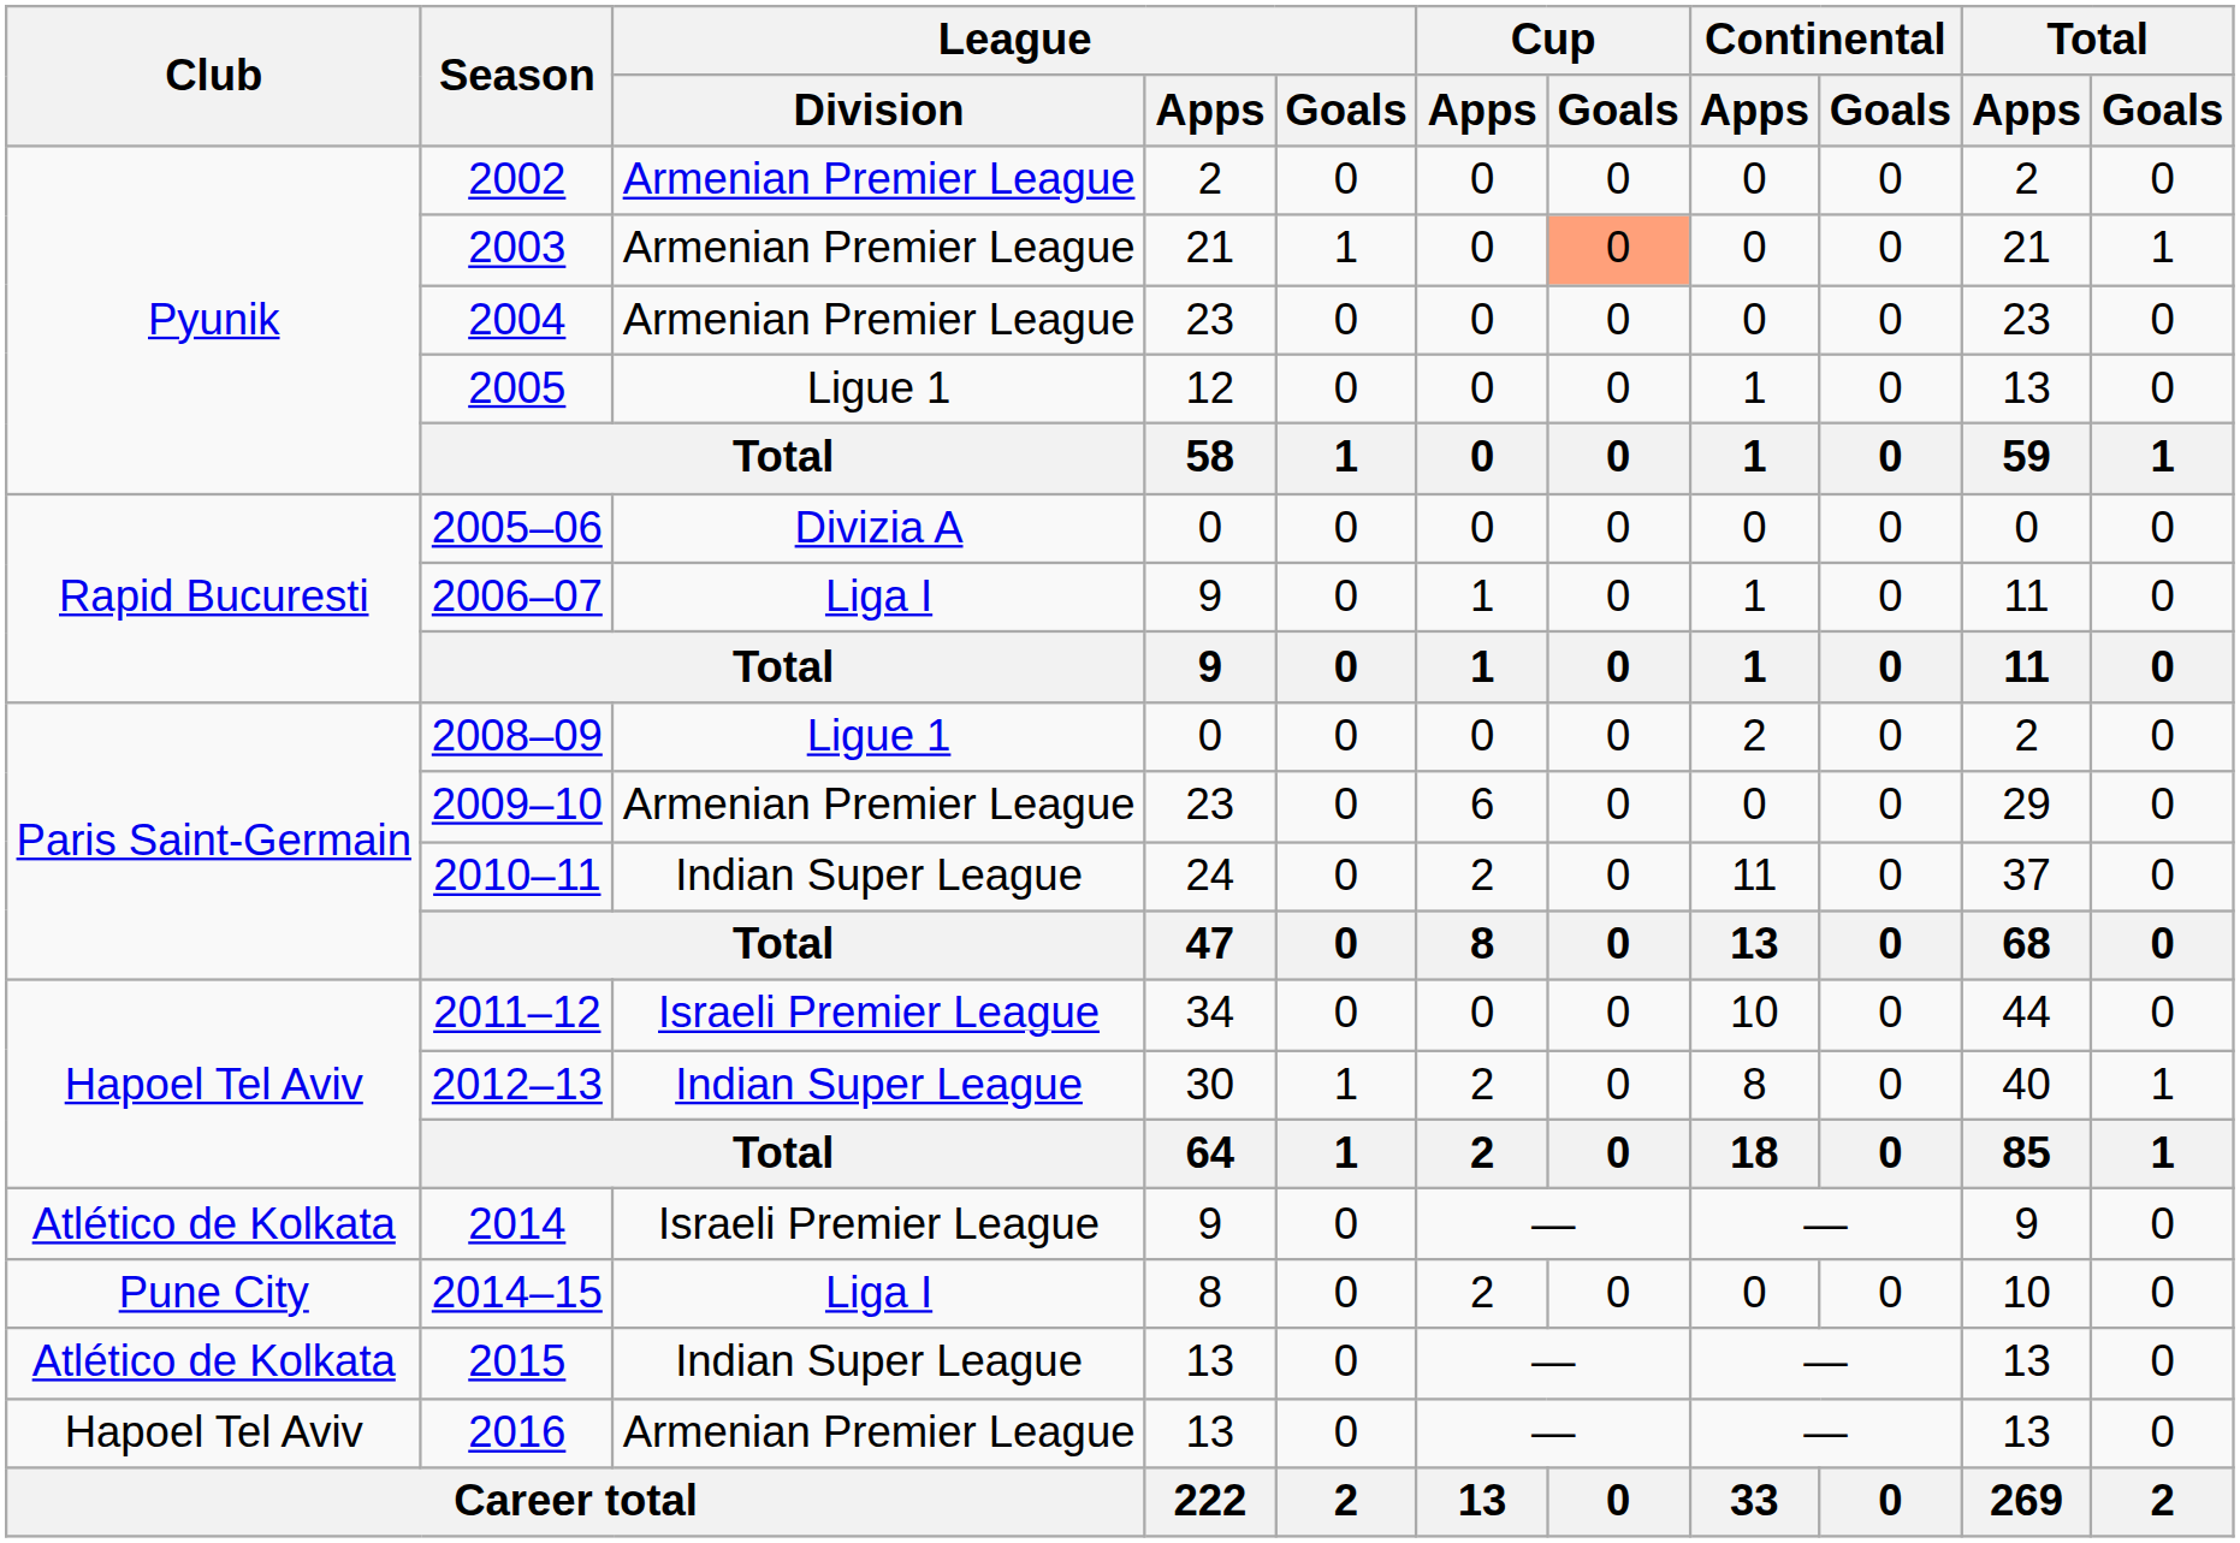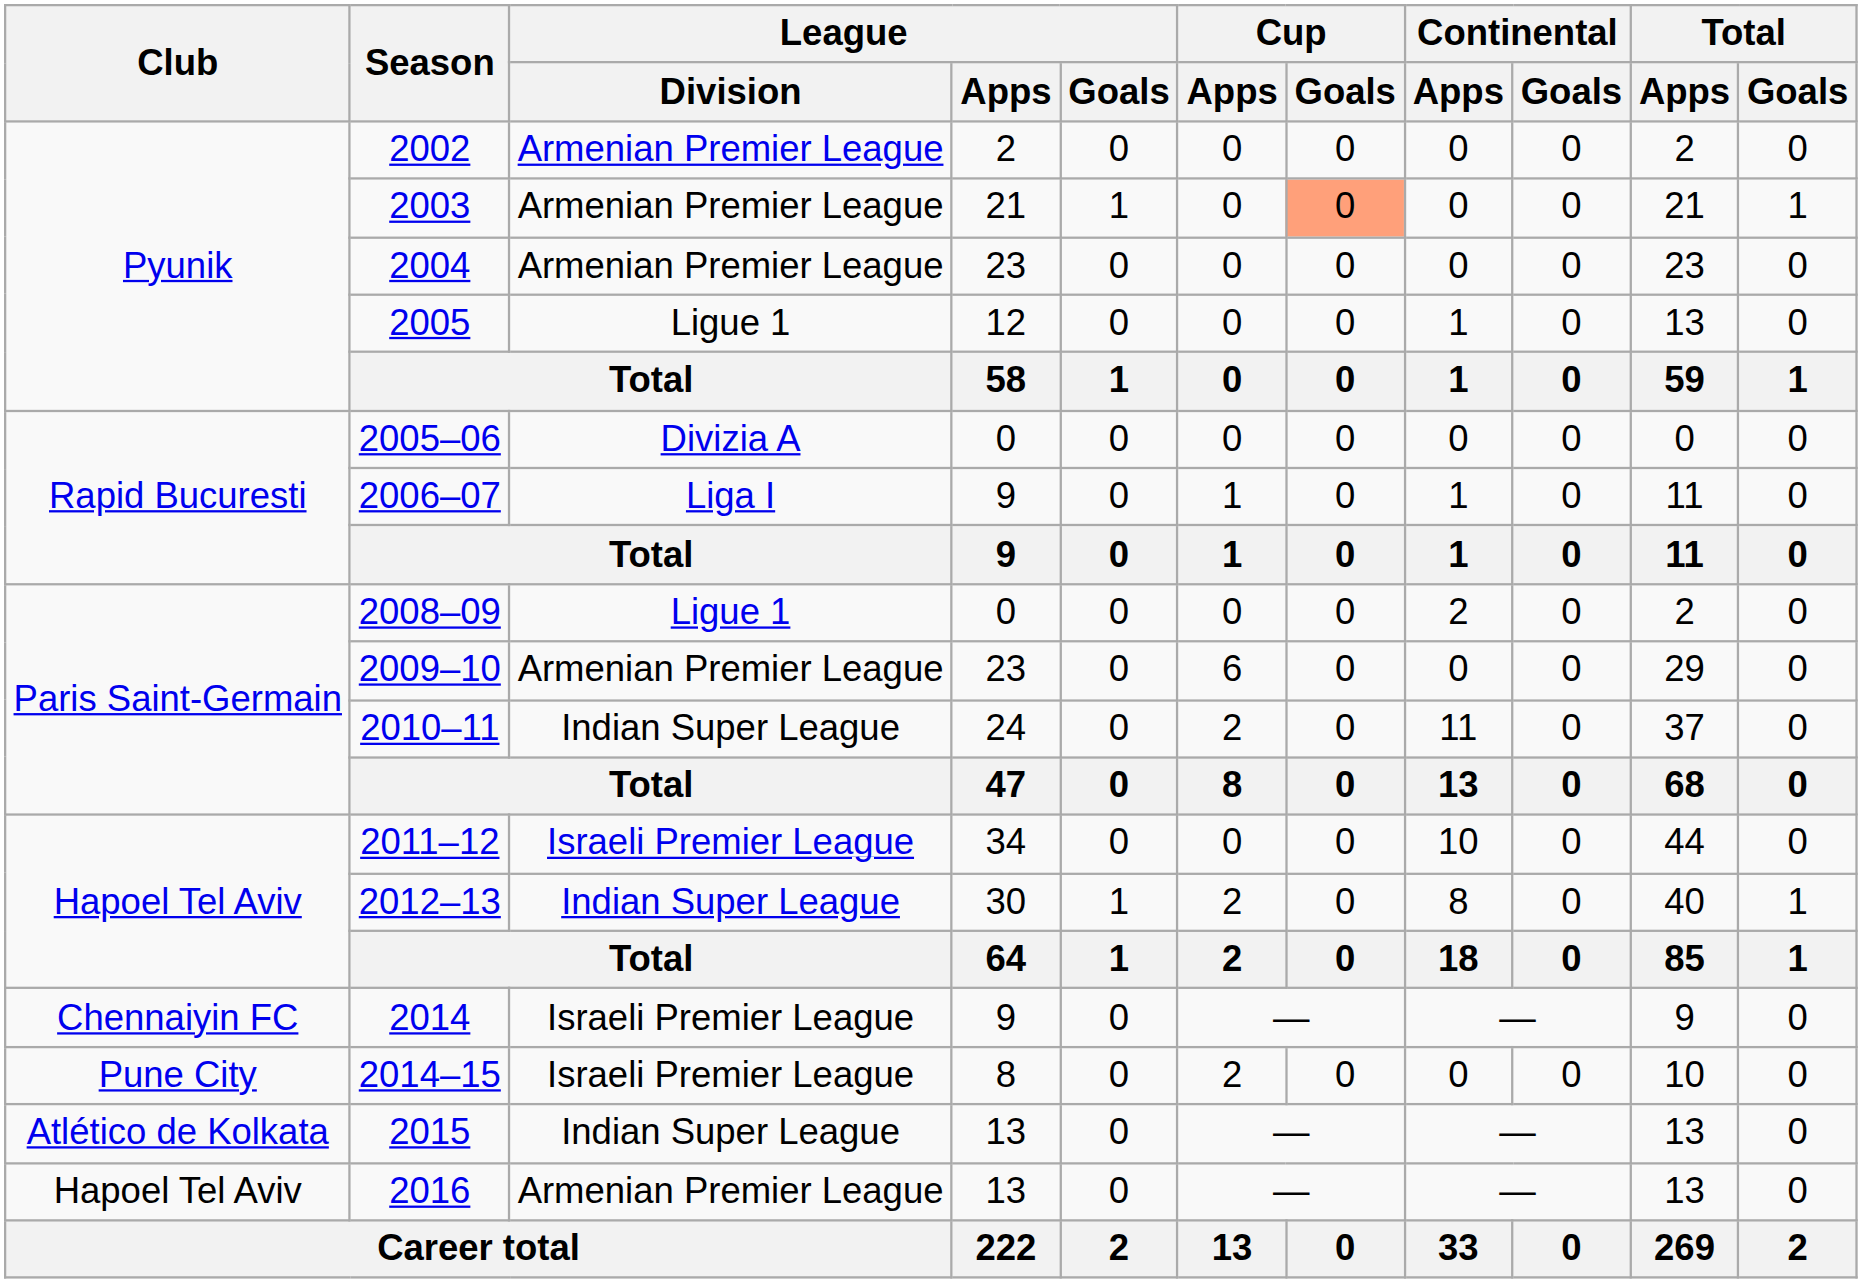2014 | Club: Atlético de Kolkata -> Chennaiyin FC
2014–15 | League / Division: Liga I -> Israeli Premier League
